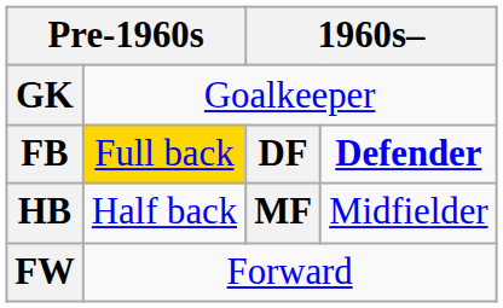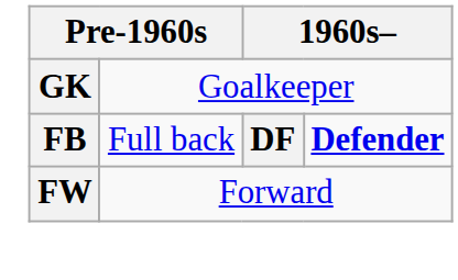FB | column 2: gold background -> no background
- row: HB | Half back | MF | Midfielder
